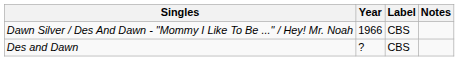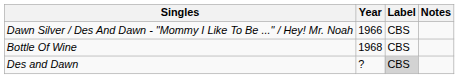+ row: Bottle Of Wine | 1968 | CBS
Des and Dawn | Label: no background -> lightgrey background
